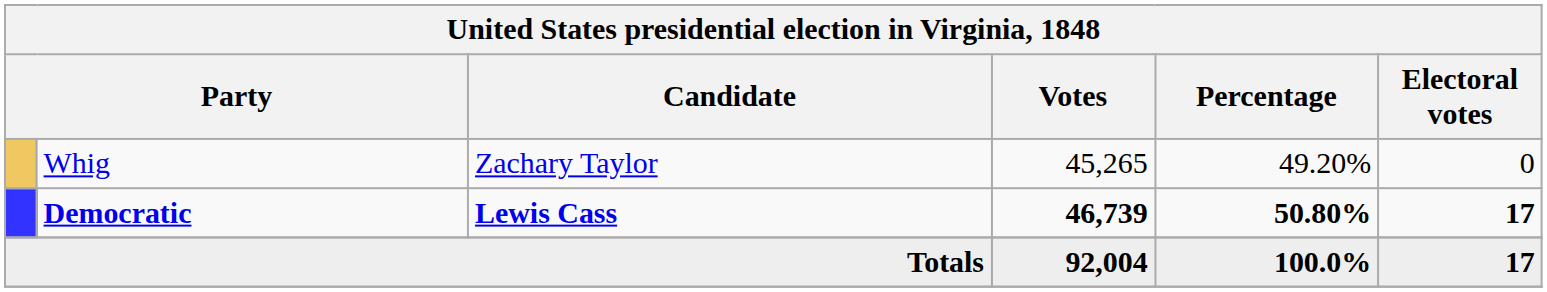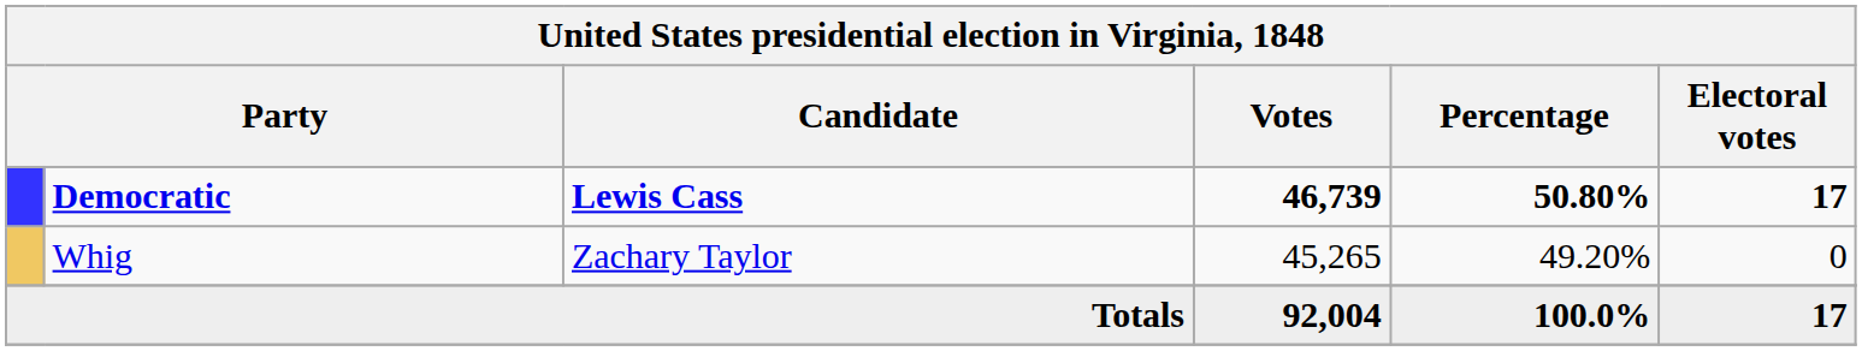rows swapped: Democratic <-> Whig
